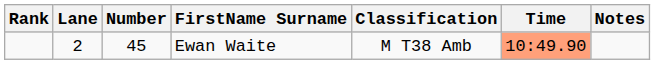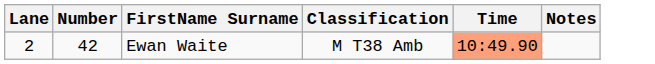- column: Rank
Ewan Waite | Number: 45 -> 42
